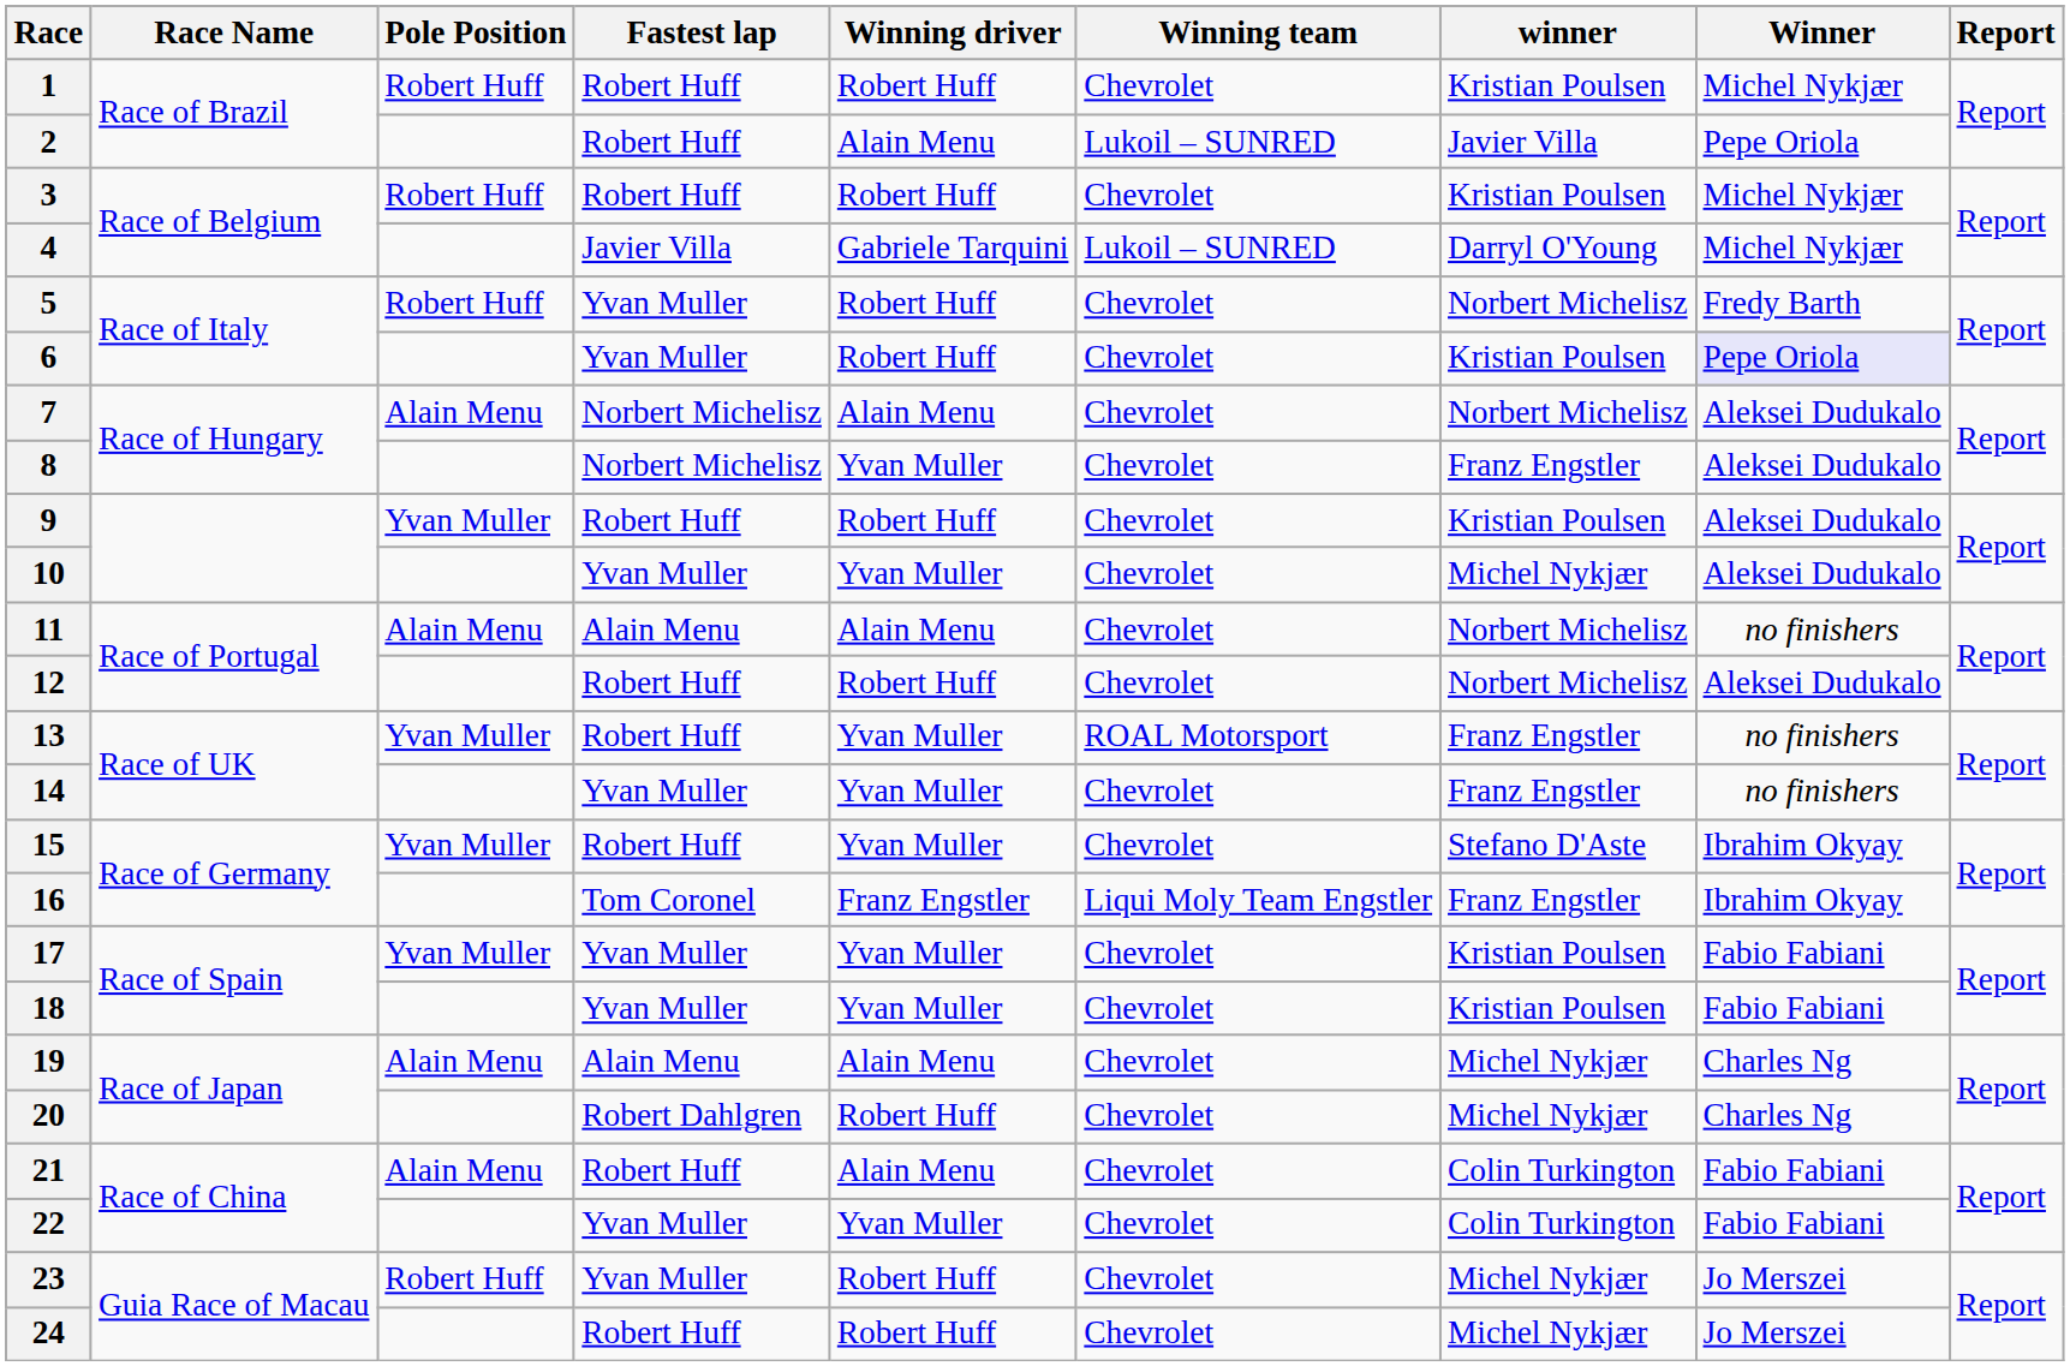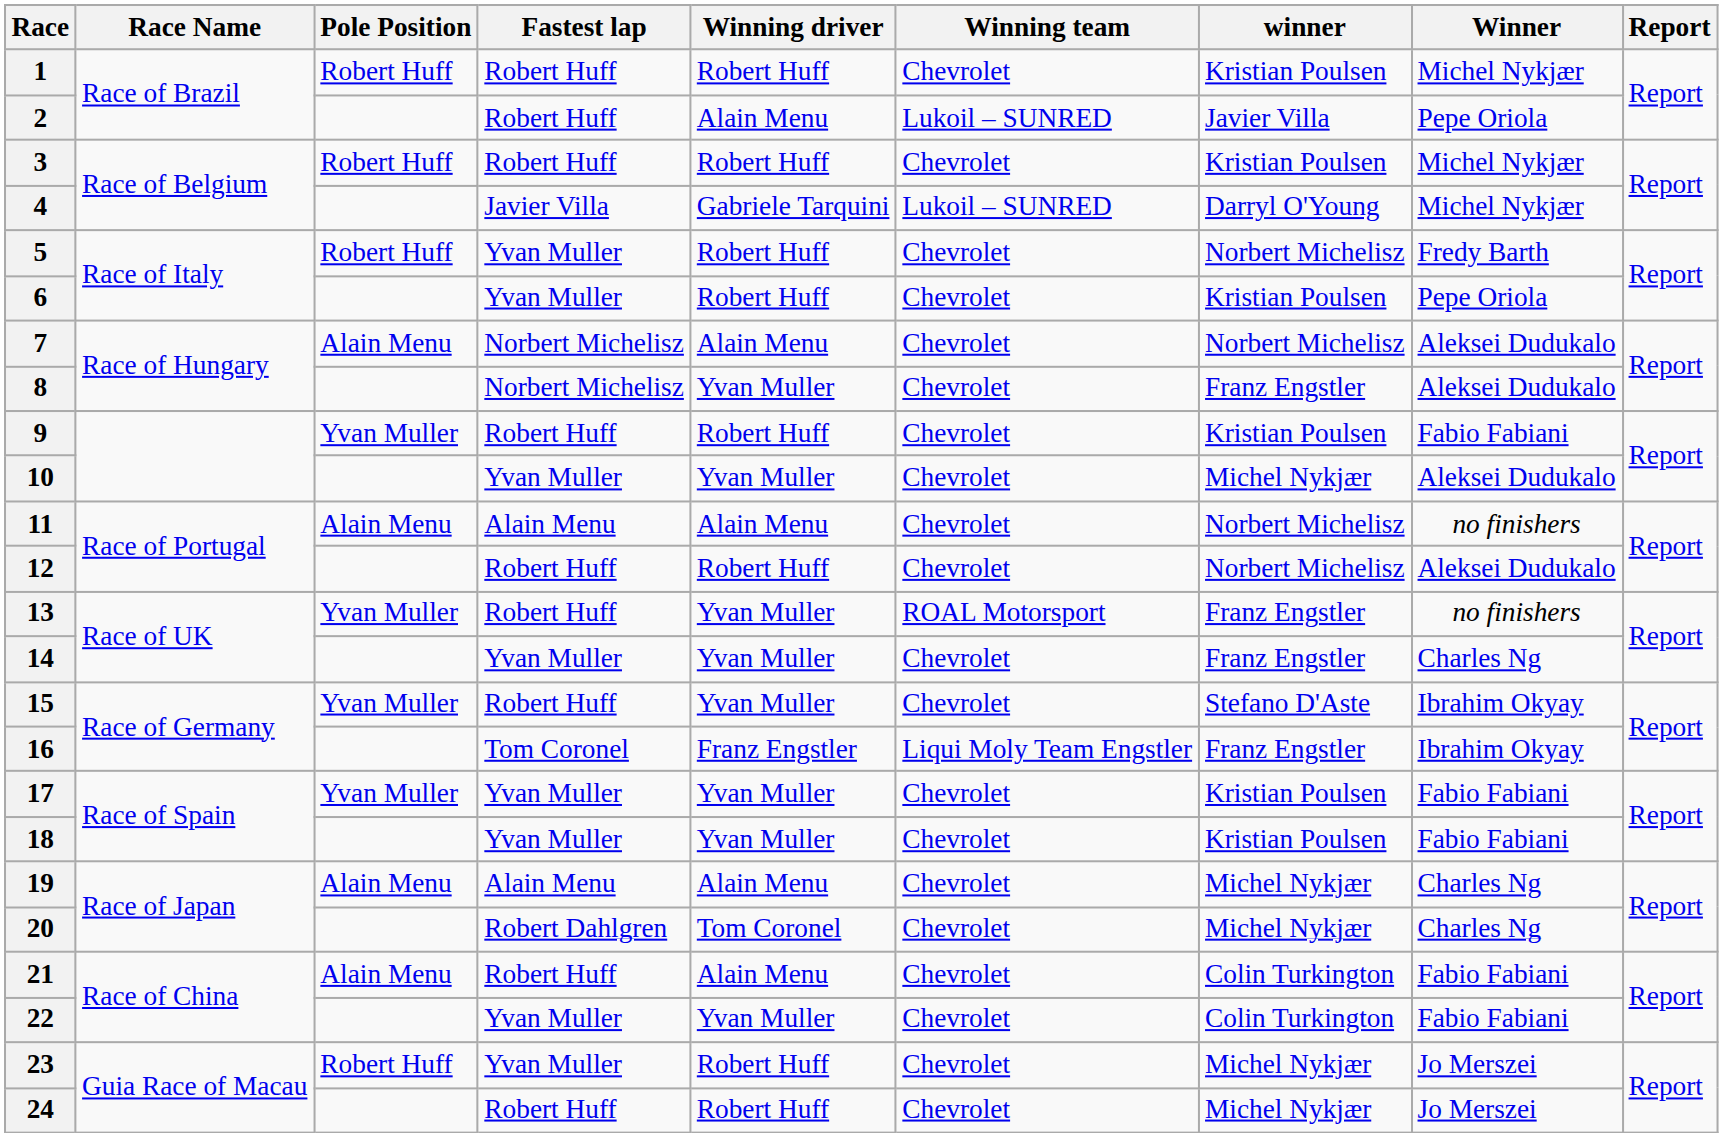6 | Winner: lavender background -> no background
9 | Winner: Aleksei Dudukalo -> Fabio Fabiani
14 | Winner: no finishers -> Charles Ng
20 | Winning driver: Robert Huff -> Tom Coronel
